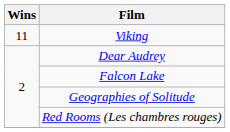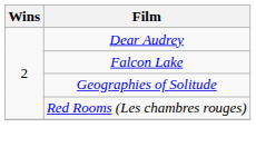- row: 11 | Viking
